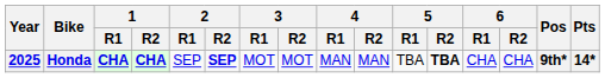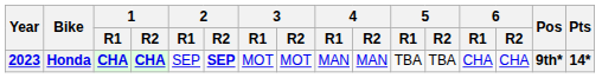Honda | Year: 2025 -> 2023
Honda | 5 / R2: bold -> normal
